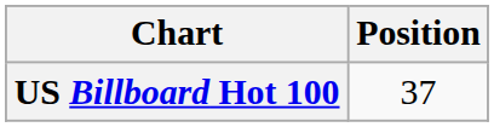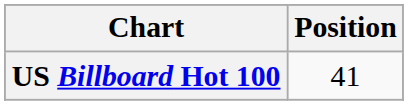US Billboard Hot 100 | Position: 37 -> 41
